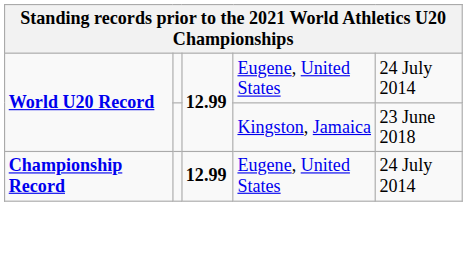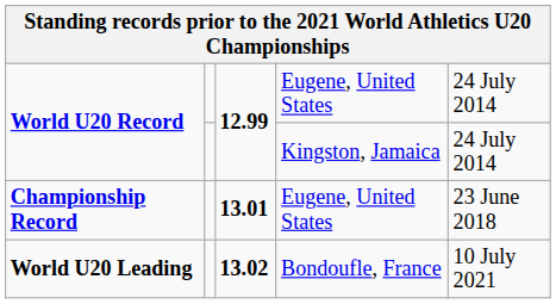World U20 Record / Kingston, Jamaica | column 5: 23 June 2018 -> 24 July 2014
Championship Record | column 3: 12.99 -> 13.01
Championship Record | column 5: 24 July 2014 -> 23 June 2018
+ row: World U20 Leading | 13.02 | Bondoufle, France | 10 July 2021
